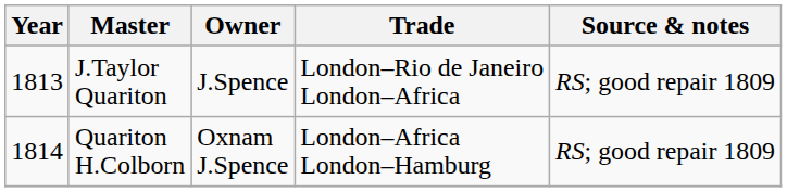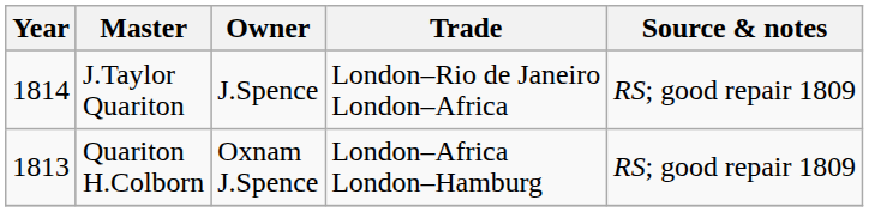J.Taylor Quariton | Year: 1813 -> 1814
Quariton H.Colborn | Year: 1814 -> 1813
